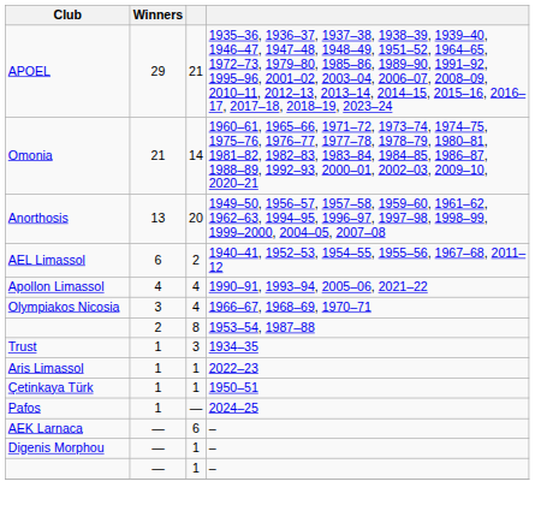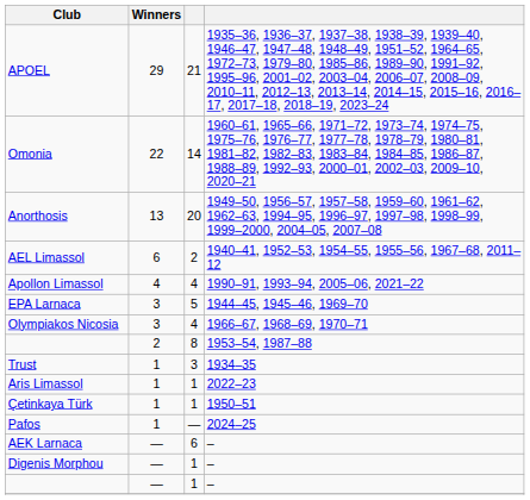Omonia | Winners: 21 -> 22
+ row: EPA Larnaca | 3 | 5 | 1944–45, 1945–46, 1969–70
